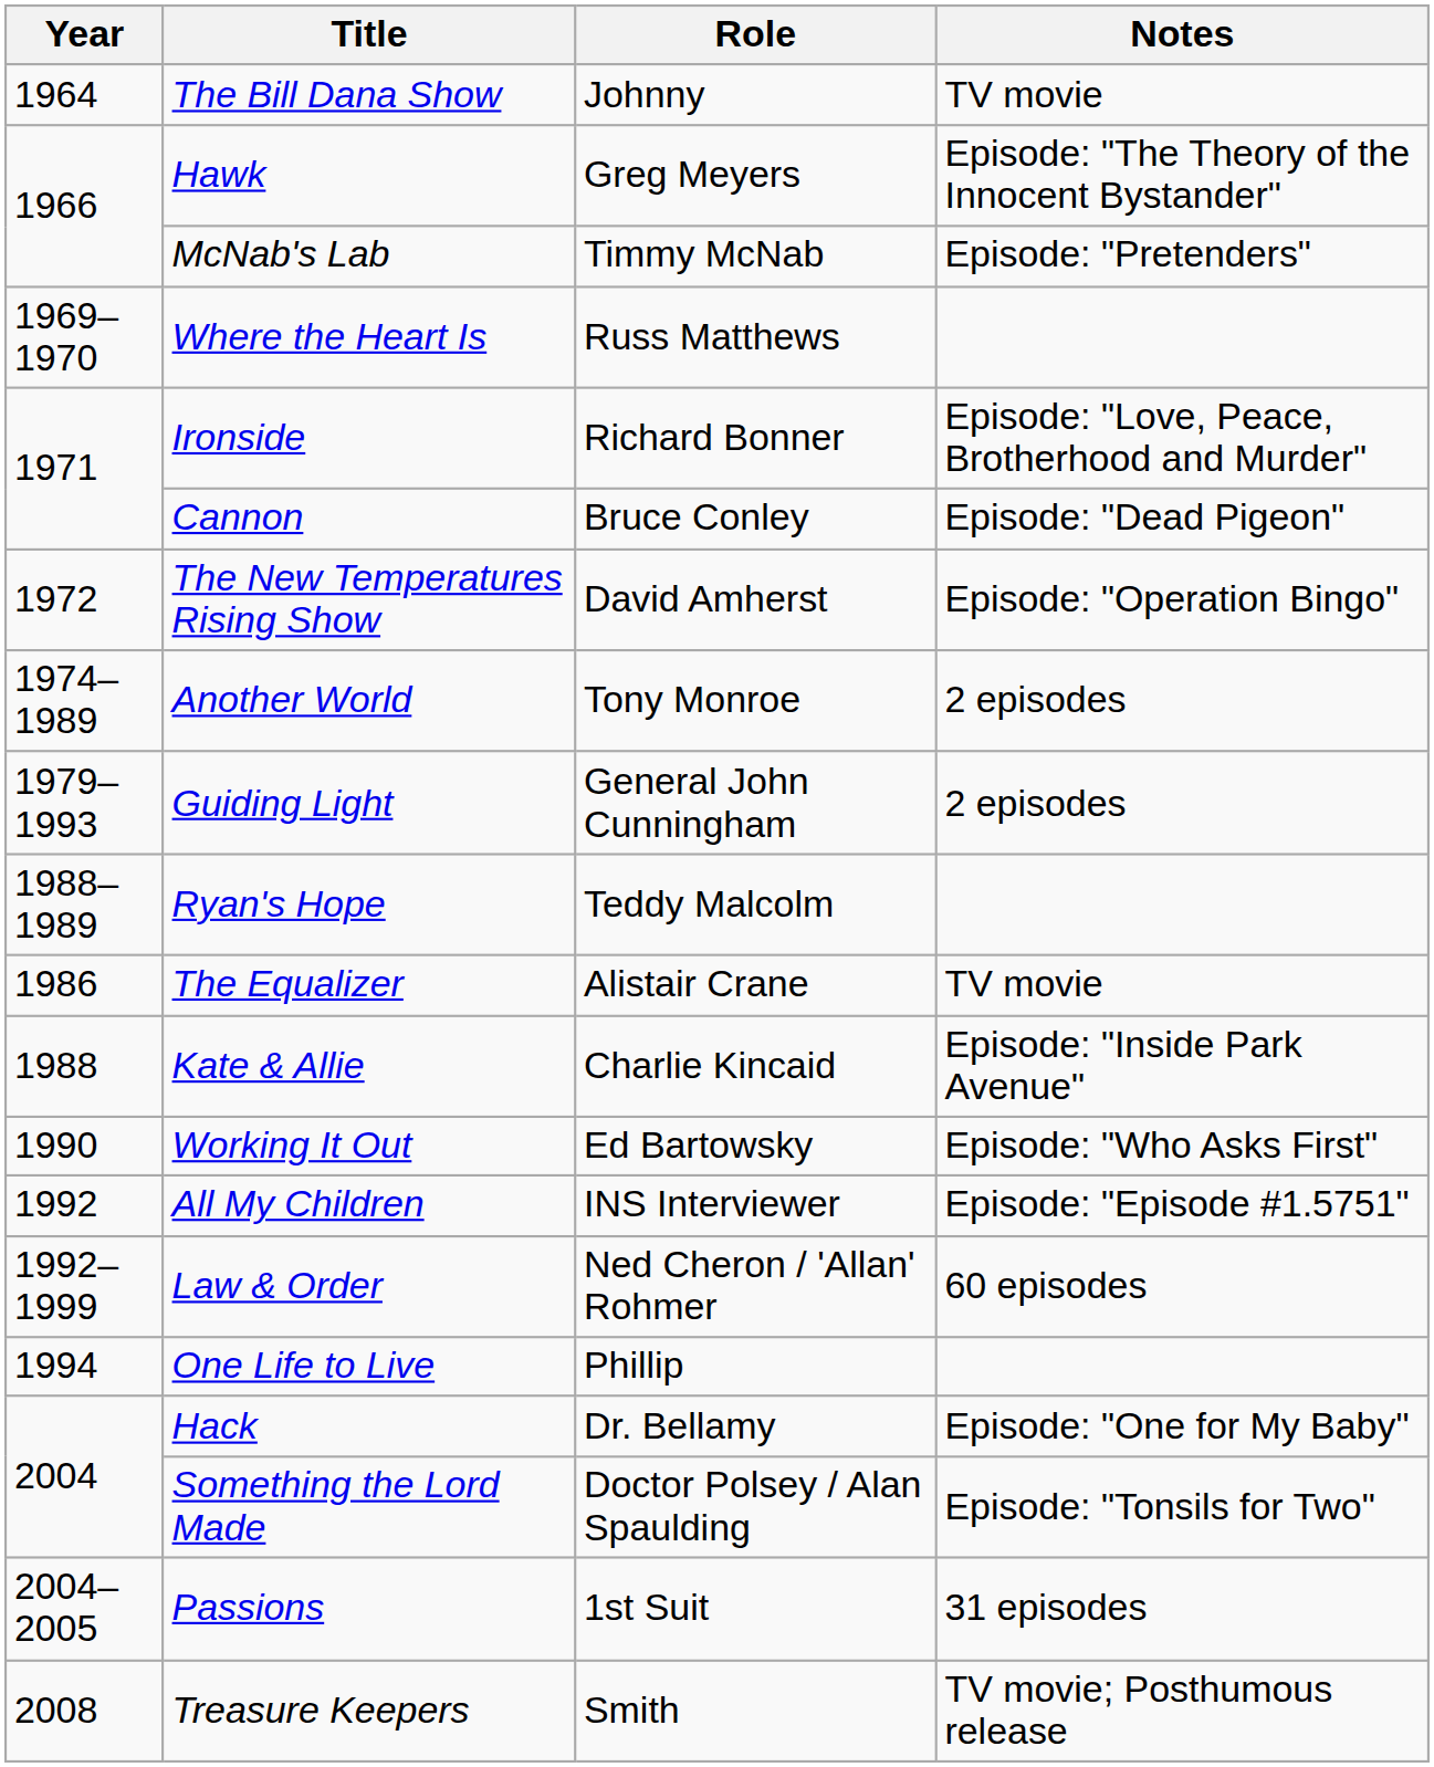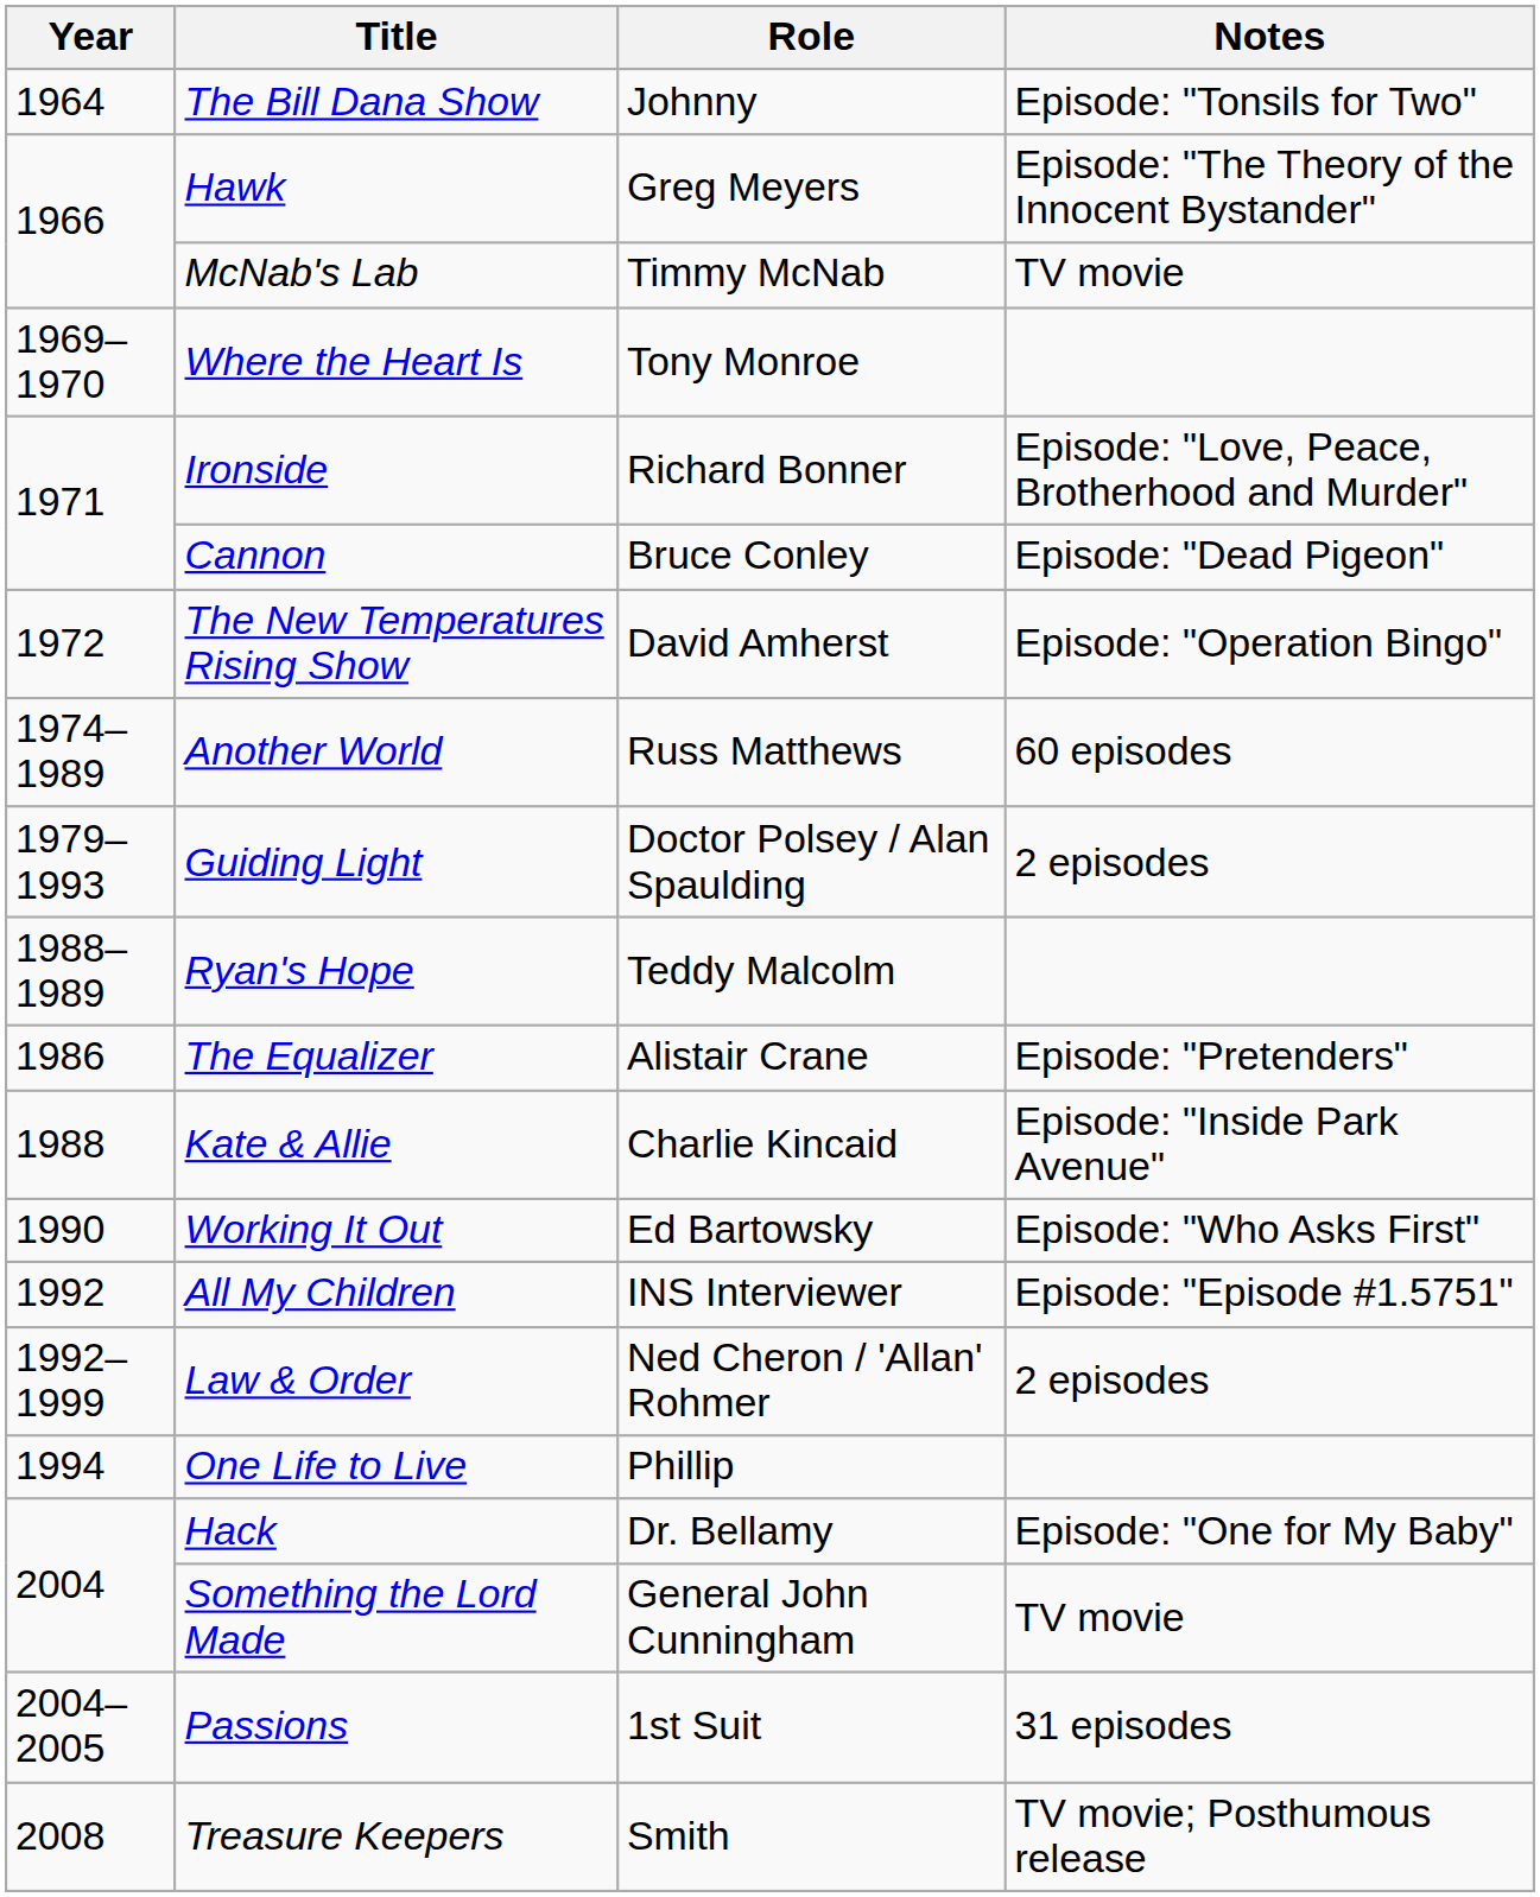The Bill Dana Show | Notes: TV movie -> Episode: "Tonsils for Two"
McNab's Lab | Notes: Episode: "Pretenders" -> TV movie
Where the Heart Is | Role: Russ Matthews -> Tony Monroe
Another World | Role: Tony Monroe -> Russ Matthews
Another World | Notes: 2 episodes -> 60 episodes
Guiding Light | Role: General John Cunningham -> Doctor Polsey / Alan Spaulding
The Equalizer | Notes: TV movie -> Episode: "Pretenders"
Law & Order | Notes: 60 episodes -> 2 episodes
Something the Lord Made | Role: Doctor Polsey / Alan Spaulding -> General John Cunningham
Something the Lord Made | Notes: Episode: "Tonsils for Two" -> TV movie
